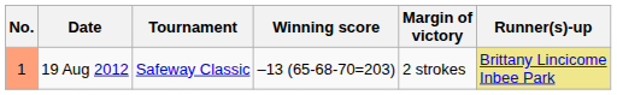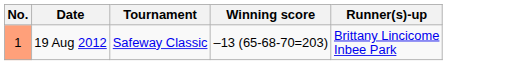- column: Margin of victory | 2 strokes
19 Aug 2012 | Runner(s)-up: khaki background -> no background
